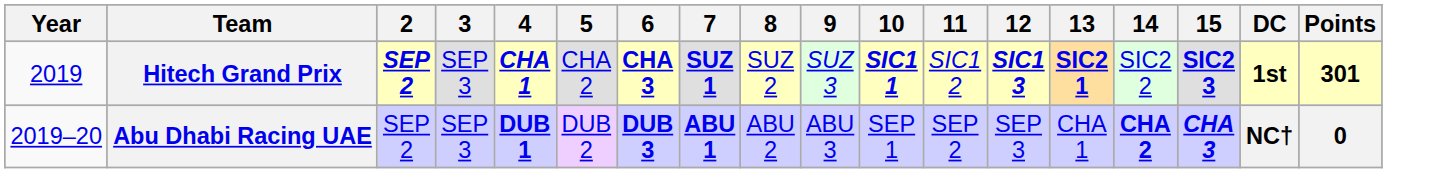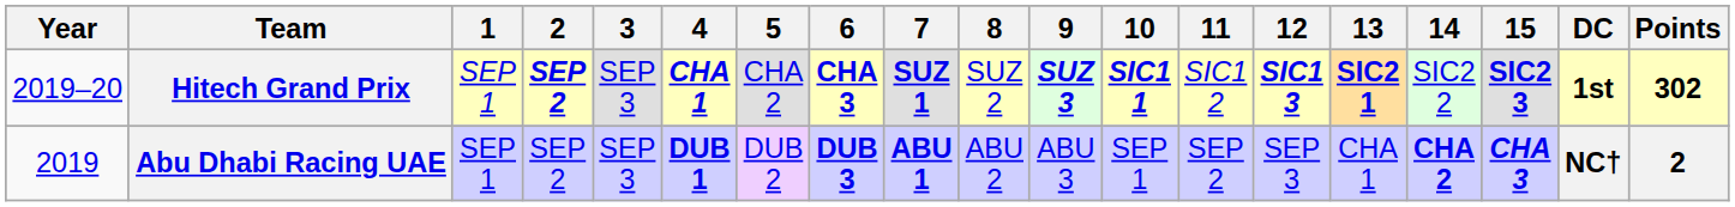+ column: 1 | SEP 1 | SEP 1
Hitech Grand Prix | Year: 2019 -> 2019–20
Hitech Grand Prix | 9: normal -> bold
Hitech Grand Prix | Points: 301 -> 302
Abu Dhabi Racing UAE | Year: 2019–20 -> 2019
Abu Dhabi Racing UAE | Points: 0 -> 2
